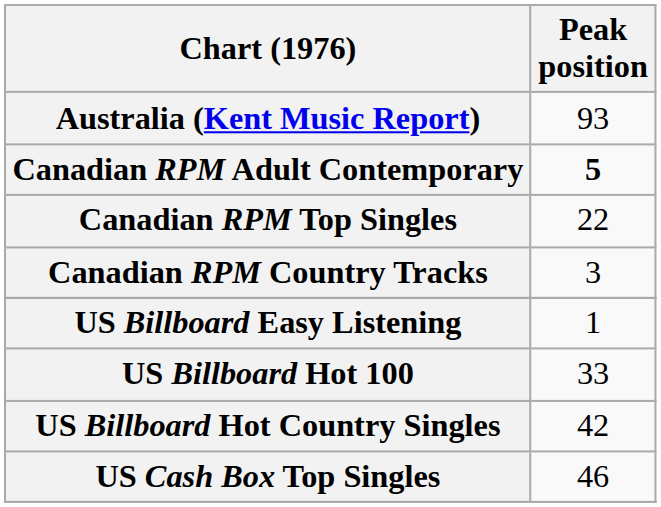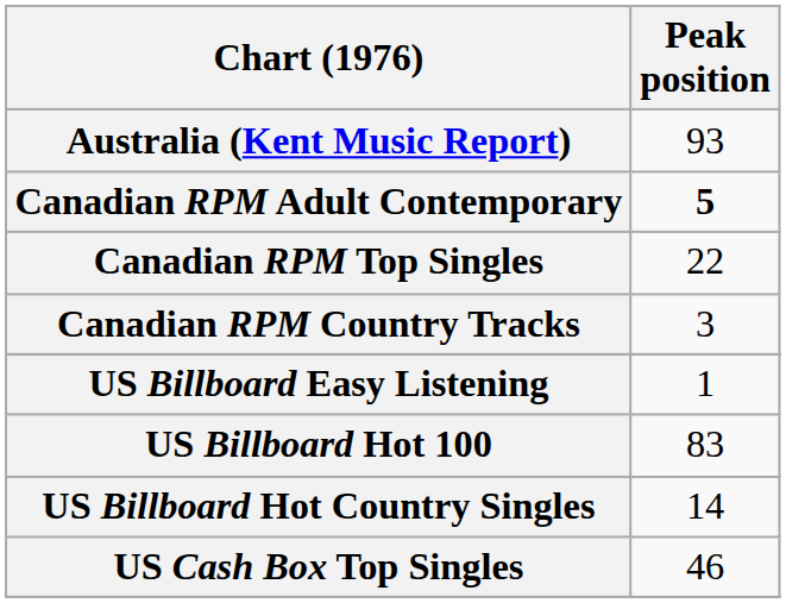US Billboard Hot 100 | Peak position: 33 -> 83
US Billboard Hot Country Singles | Peak position: 42 -> 14
